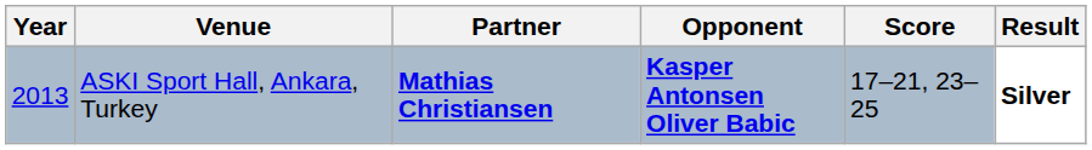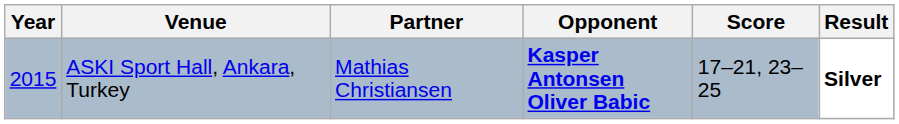ASKI Sport Hall, Ankara, Turkey | Year: 2013 -> 2015
ASKI Sport Hall, Ankara, Turkey | Partner: bold -> normal
